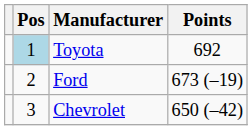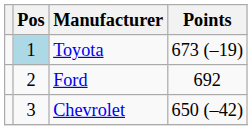Toyota | Points: 692 -> 673 (–19)
Ford | Points: 673 (–19) -> 692
